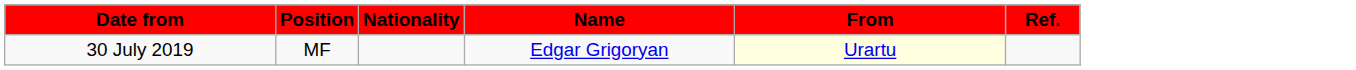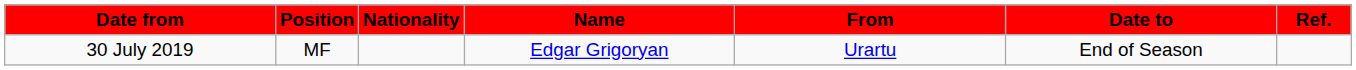+ column: Date to | End of Season
30 July 2019 | From: lightyellow background -> no background
